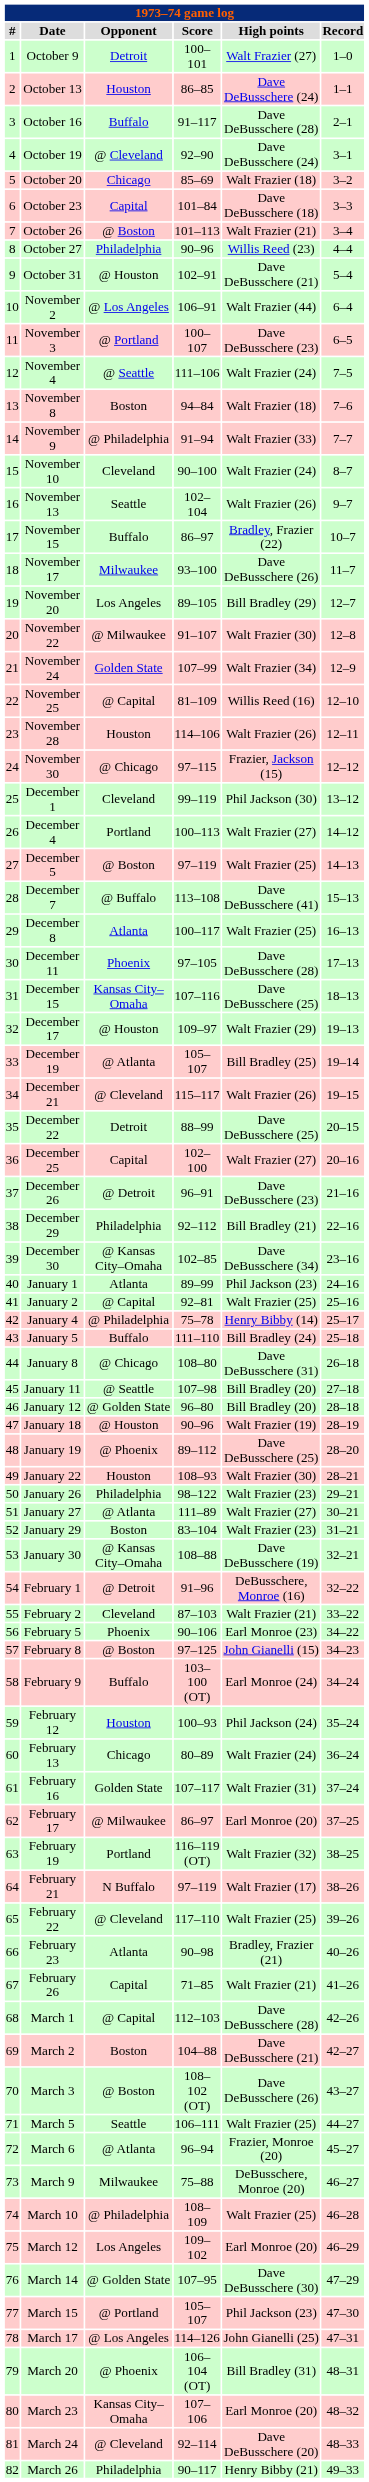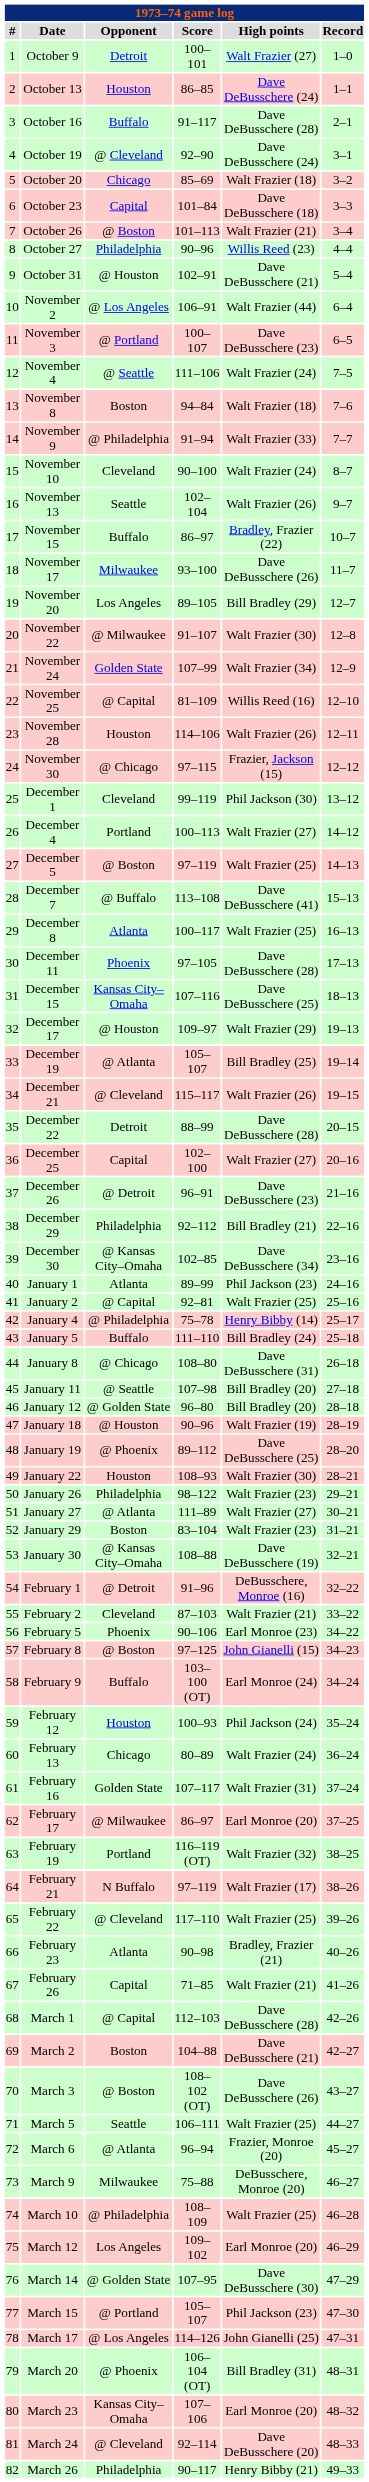December 22 | High points: Dave DeBusschere (25) -> Dave DeBusschere (28)
